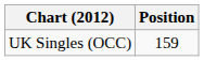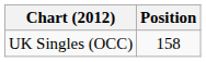UK Singles (OCC) | Position: 159 -> 158
